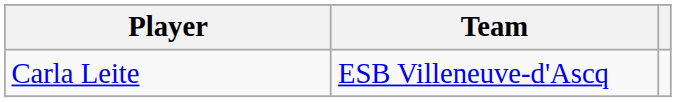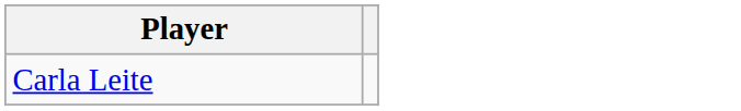- column: Team | ESB Villeneuve-d'Ascq
